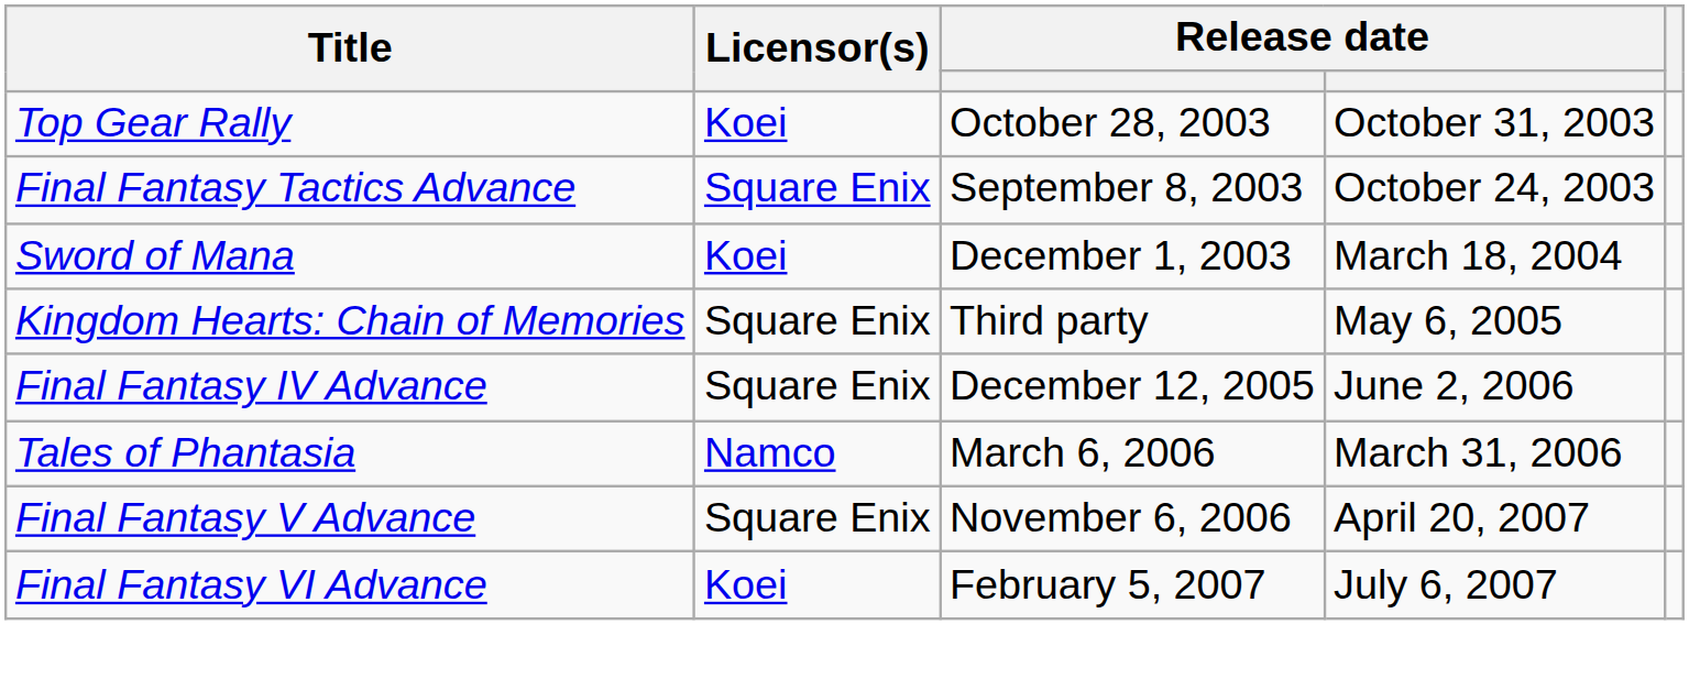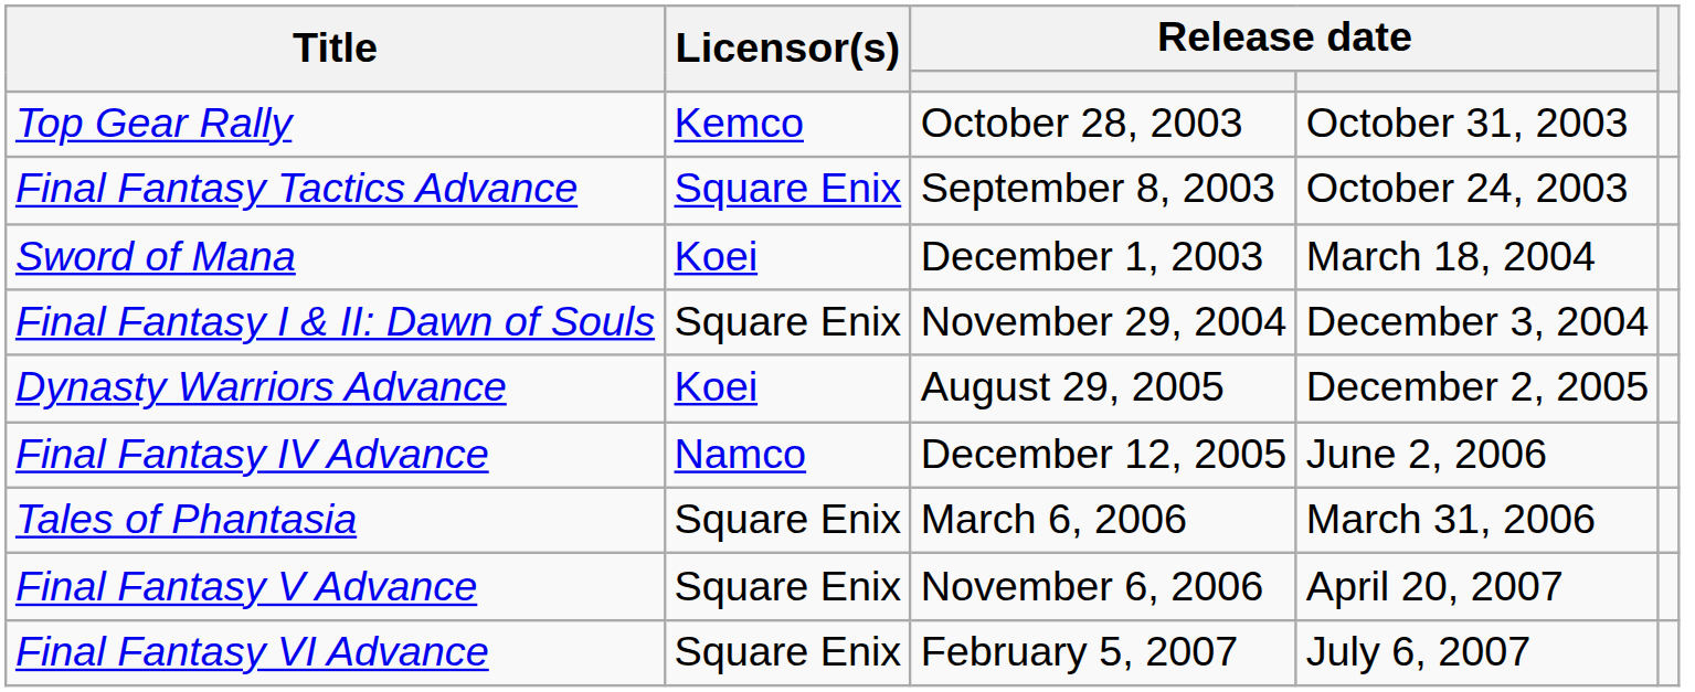Top Gear Rally | Licensor(s): Koei -> Kemco
+ row: Final Fantasy I & II: Dawn of Souls | Square Enix | November 29, 2004 | December 3, 2004
- row: Kingdom Hearts: Chain of Memories | Square Enix | Third party | May 6, 2005
+ row: Dynasty Warriors Advance | Koei | August 29, 2005 | December 2, 2005
Final Fantasy IV Advance | Licensor(s): Square Enix -> Namco
Tales of Phantasia | Licensor(s): Namco -> Square Enix
Final Fantasy VI Advance | Licensor(s): Koei -> Square Enix
